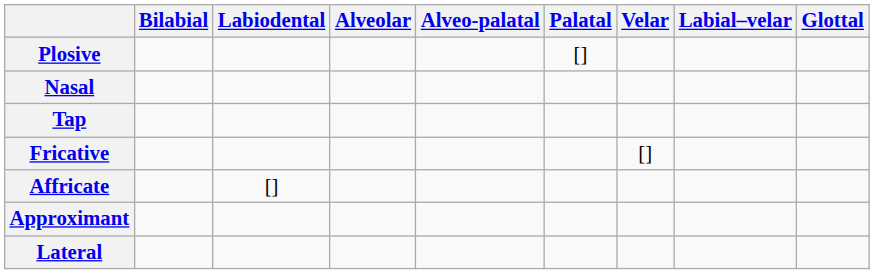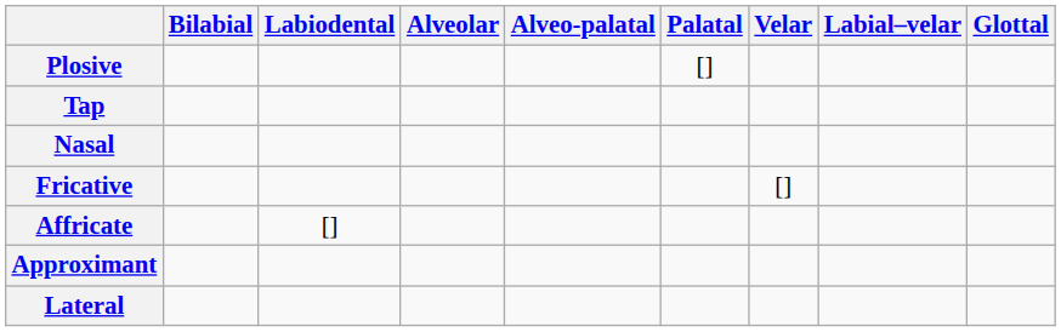rows swapped: Nasal <-> Tap
